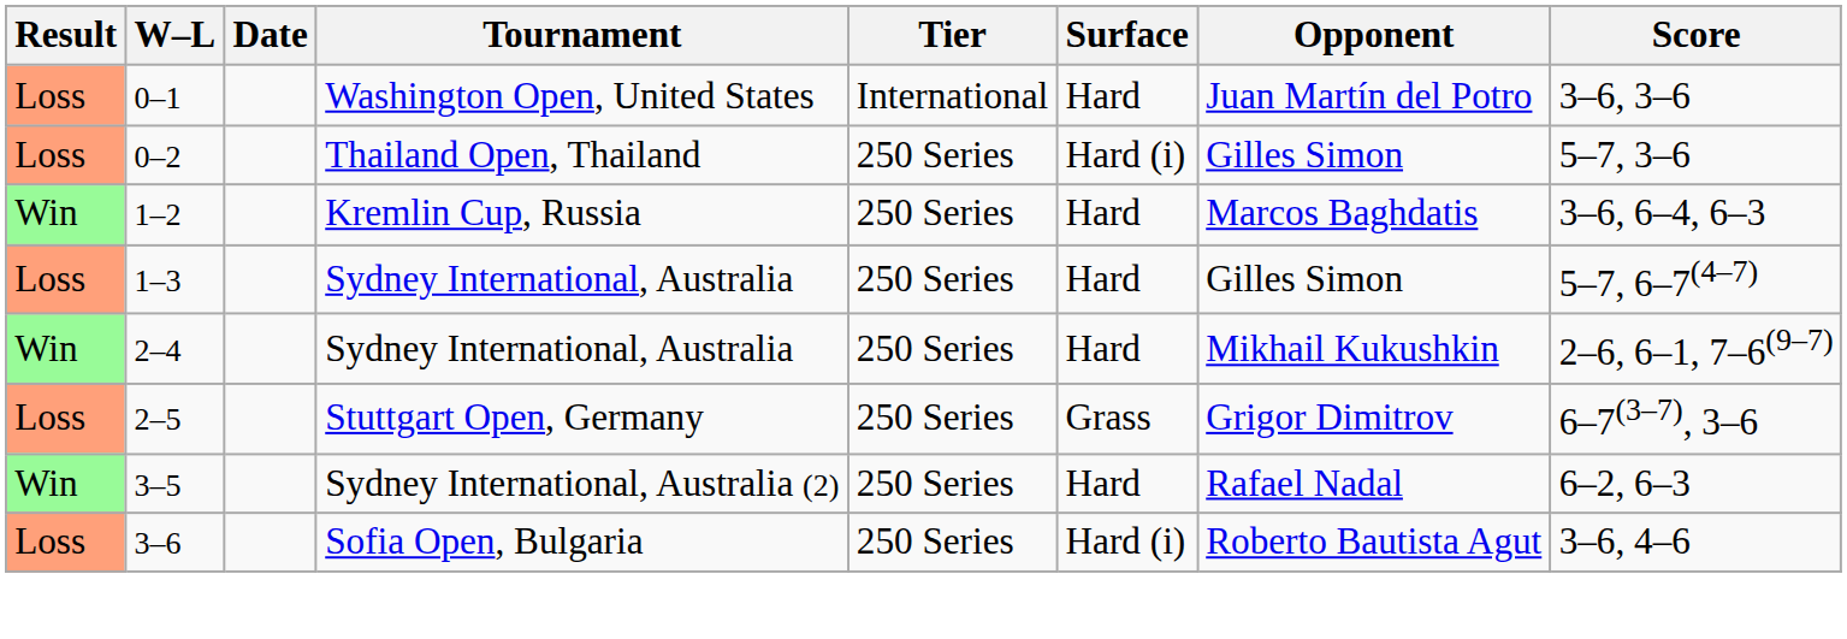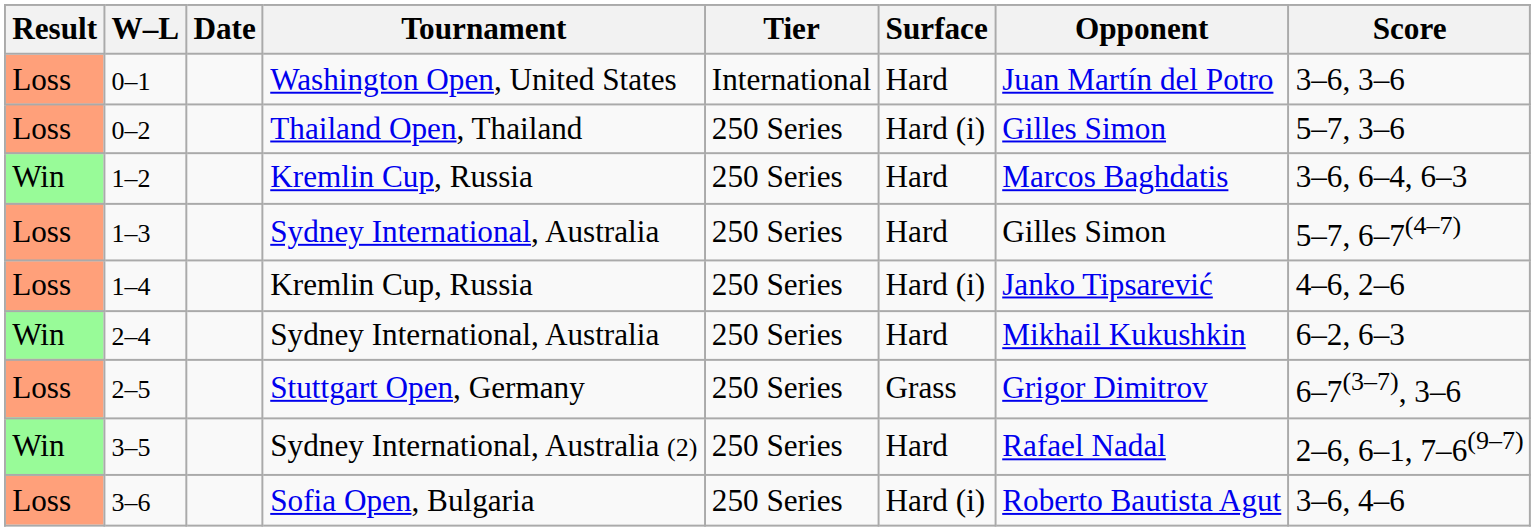+ row: Loss | 1–4 | Kremlin Cup, Russia | 250 Series | Hard (i) | Janko Tipsarević | 4–6, 2–6
2–4 | Score: 2–6, 6–1, 7–6(9–7) -> 6–2, 6–3
3–5 | Score: 6–2, 6–3 -> 2–6, 6–1, 7–6(9–7)
